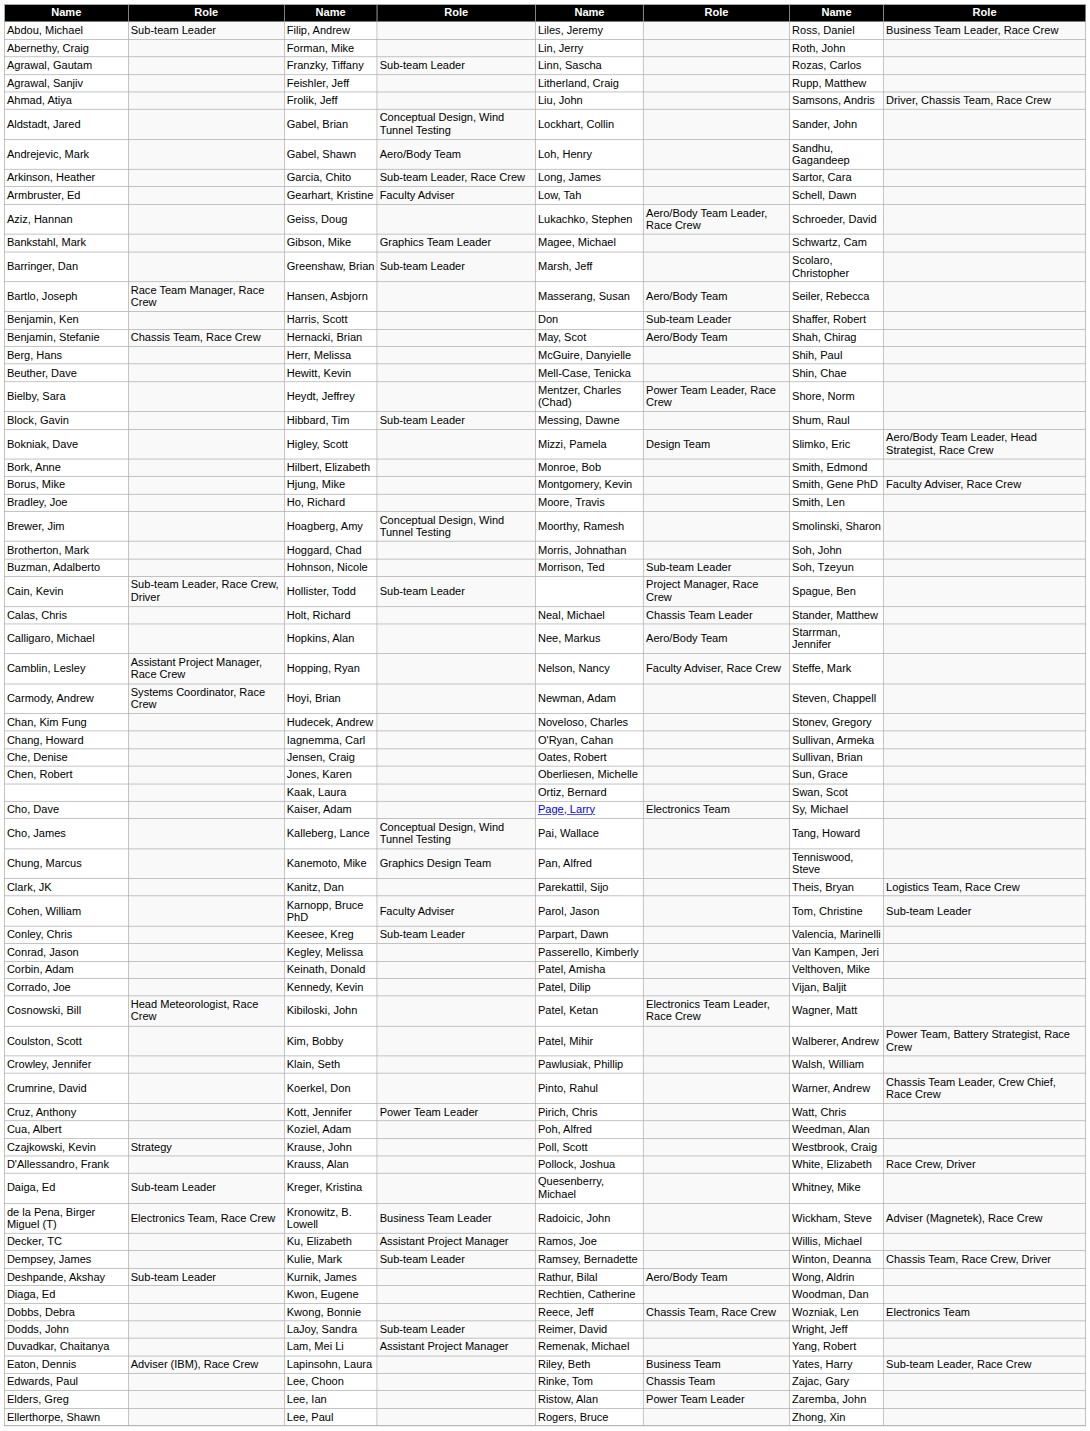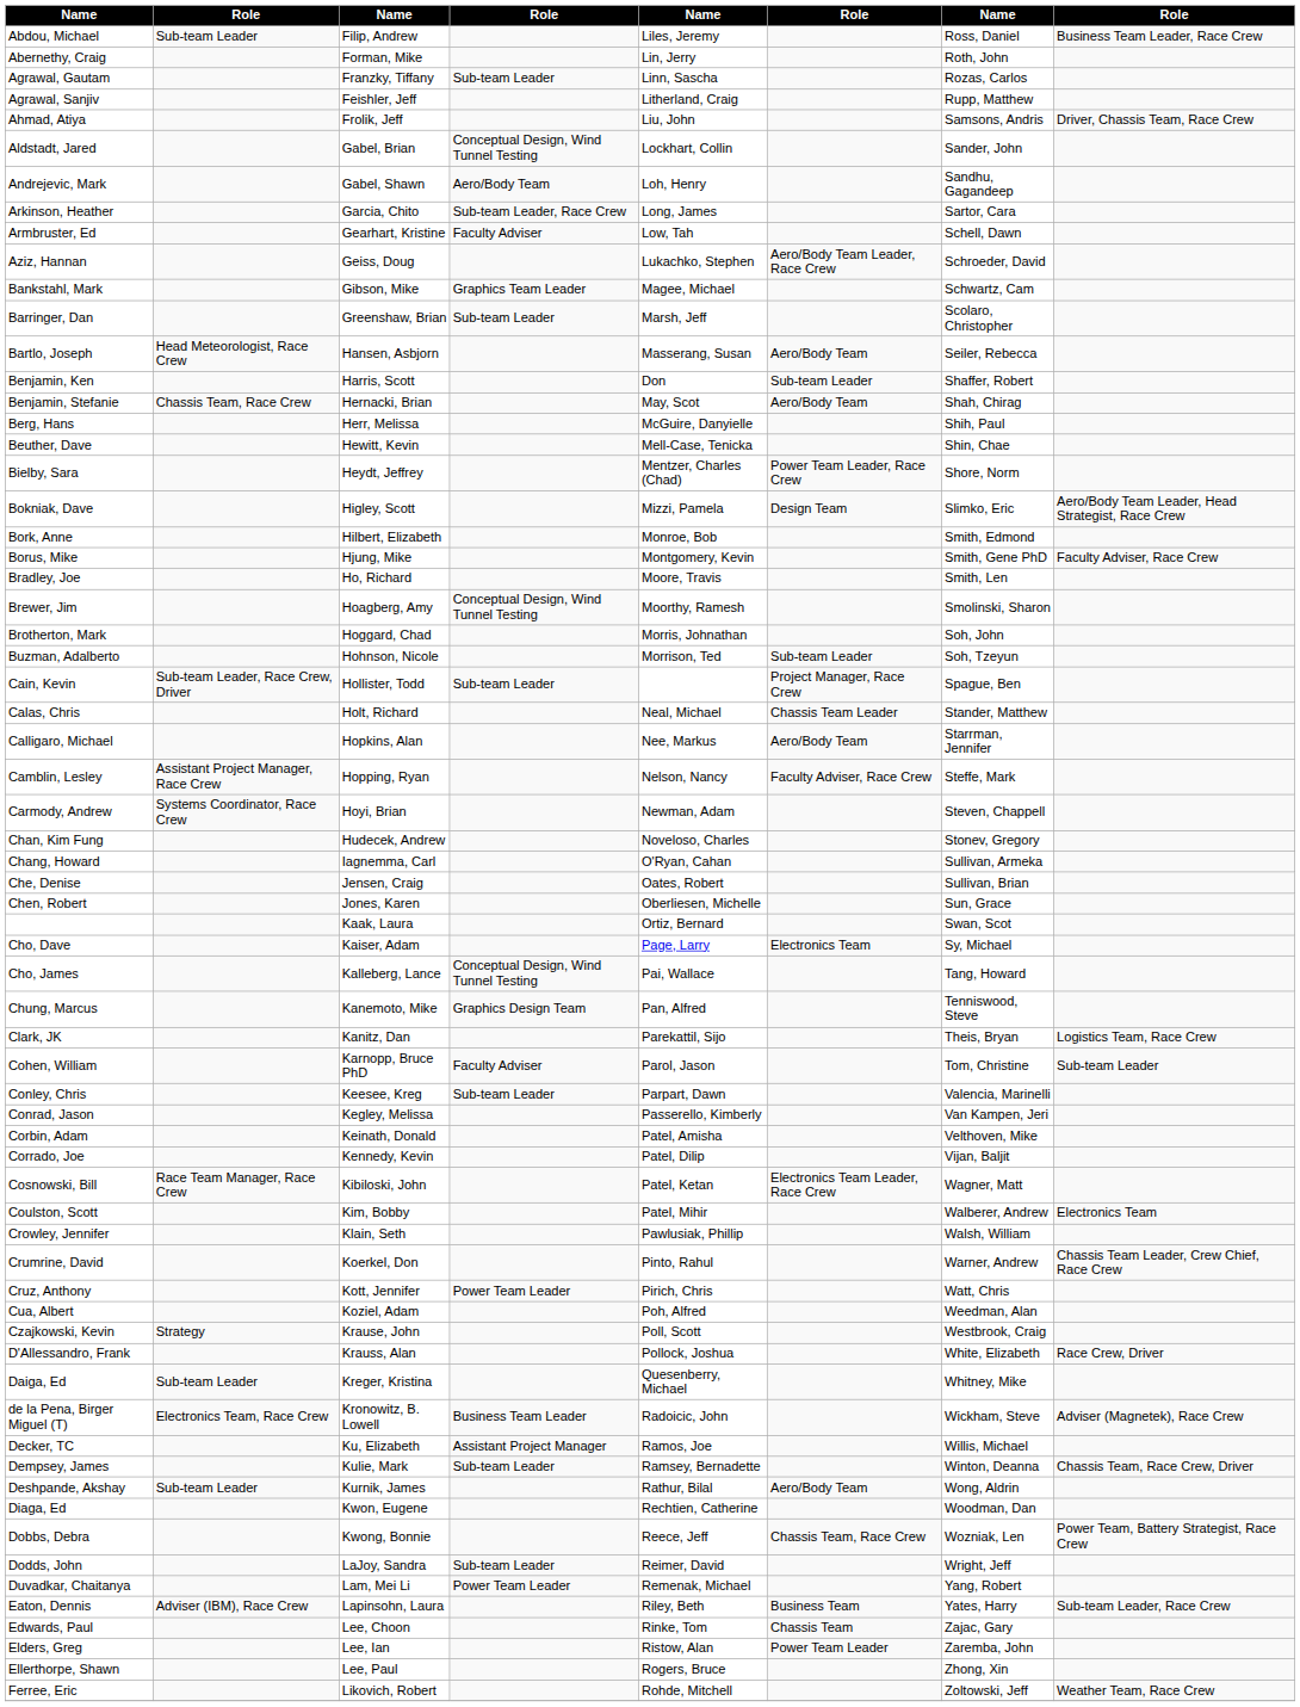Bartlo, Joseph | column 2: Race Team Manager, Race Crew -> Head Meteorologist, Race Crew
- row: Block, Gavin | Hibbard, Tim | Sub-team Leader | Messing, Dawne | Shum, Raul
Cosnowski, Bill | column 2: Head Meteorologist, Race Crew -> Race Team Manager, Race Crew
Coulston, Scott | column 8: Power Team, Battery Strategist, Race Crew -> Electronics Team
Dobbs, Debra | column 8: Electronics Team -> Power Team, Battery Strategist, Race Crew
Duvadkar, Chaitanya | column 4: Assistant Project Manager -> Power Team Leader
+ row: Ferree, Eric | Likovich, Robert | Rohde, Mitchell | Zoltowski, Jeff | Weather Team, Race Crew
